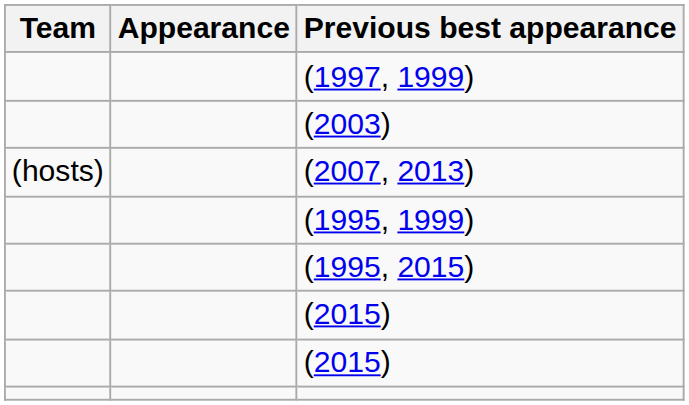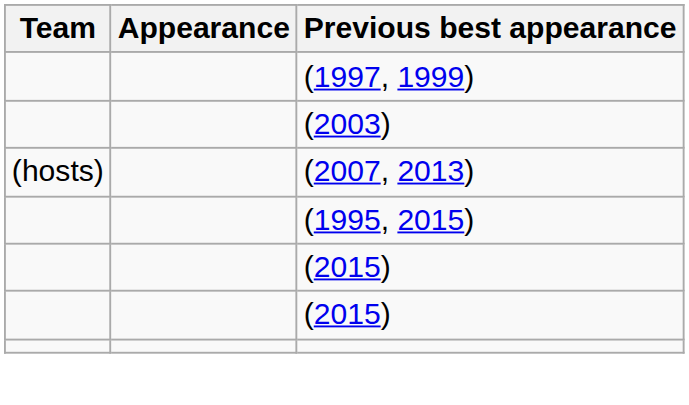- row: (1995, 1999)
